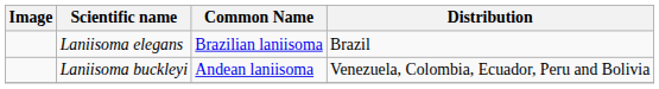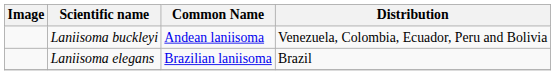rows swapped: Laniisoma elegans <-> Laniisoma buckleyi
